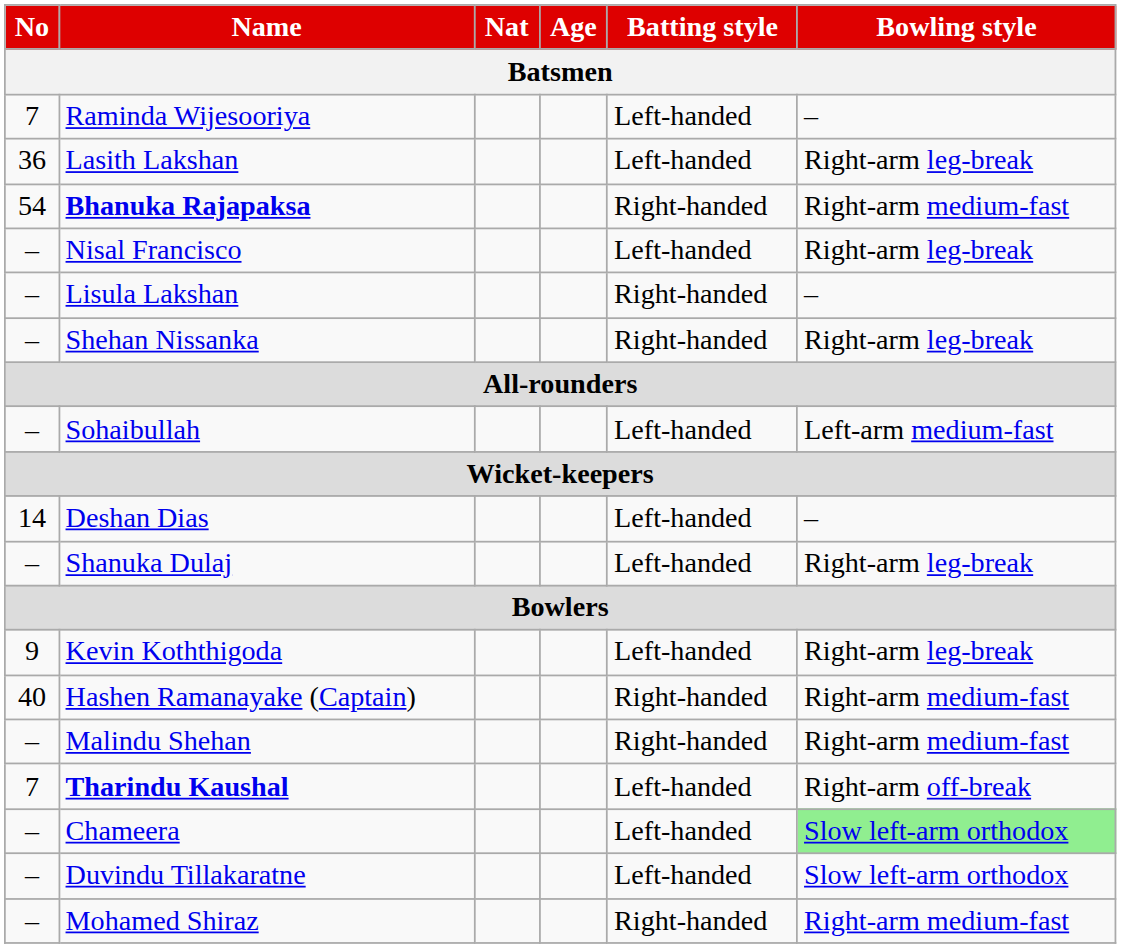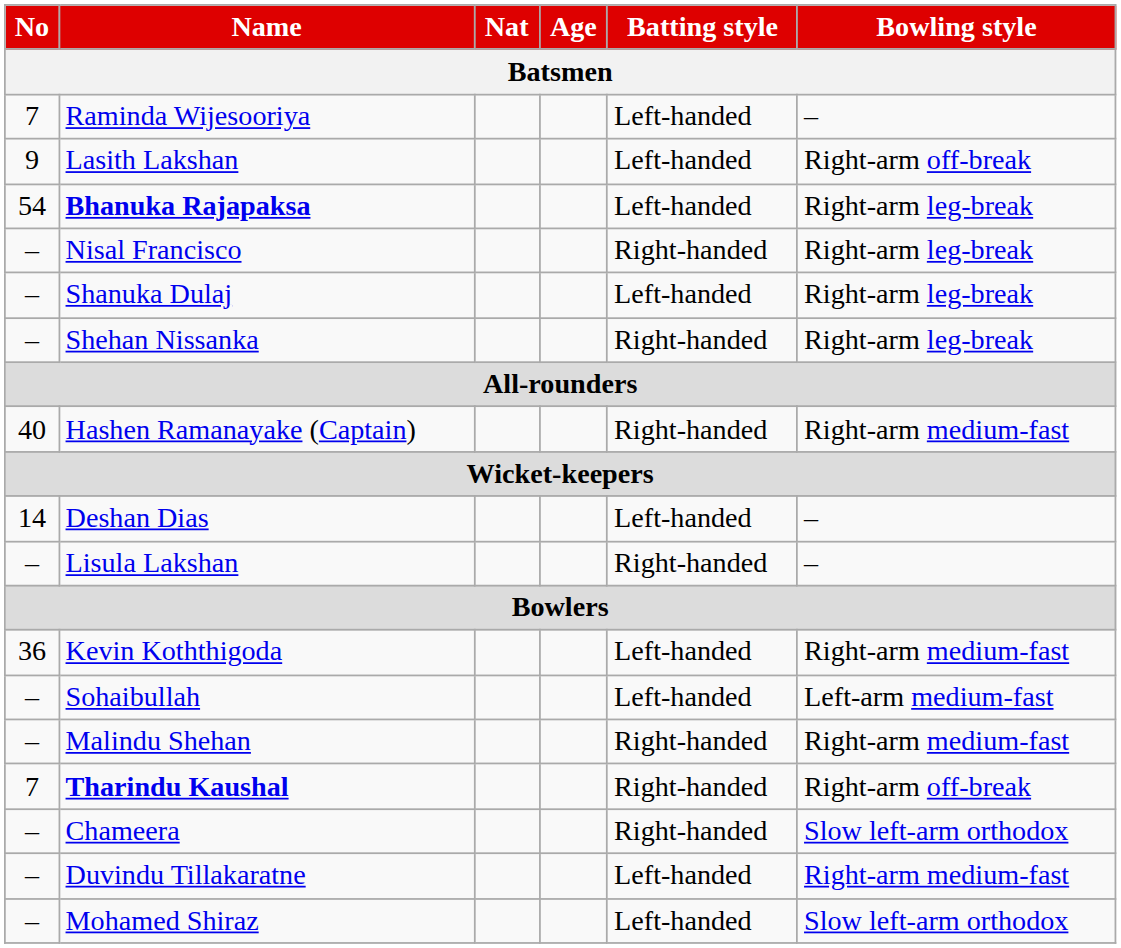Lasith Lakshan | No: 36 -> 9
Lasith Lakshan | Bowling style: Right-arm leg-break -> Right-arm off-break
Bhanuka Rajapaksa | Batting style: Right-handed -> Left-handed
Bhanuka Rajapaksa | Bowling style: Right-arm medium-fast -> Right-arm leg-break
Nisal Francisco | Batting style: Left-handed -> Right-handed
rows swapped: Shanuka Dulaj <-> Lisula Lakshan
rows swapped: Hashen Ramanayake (Captain) <-> Sohaibullah
Kevin Koththigoda | No: 9 -> 36
Kevin Koththigoda | Bowling style: Right-arm leg-break -> Right-arm medium-fast
Tharindu Kaushal | Batting style: Left-handed -> Right-handed
Chameera | Batting style: Left-handed -> Right-handed
Chameera | Bowling style: lightgreen background -> no background
Duvindu Tillakaratne | Bowling style: Slow left-arm orthodox -> Right-arm medium-fast
Mohamed Shiraz | Batting style: Right-handed -> Left-handed
Mohamed Shiraz | Bowling style: Right-arm medium-fast -> Slow left-arm orthodox
